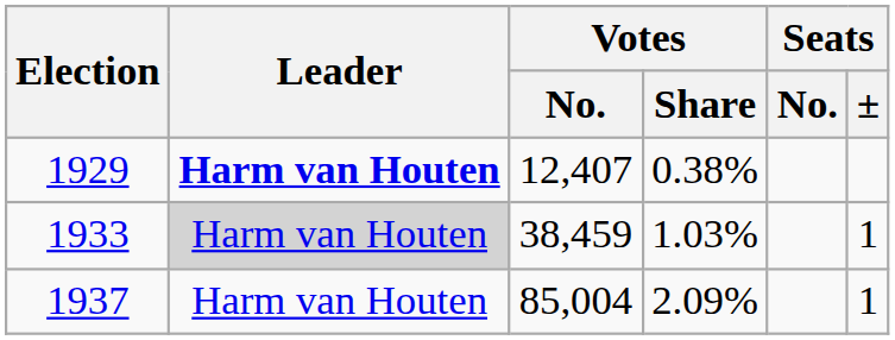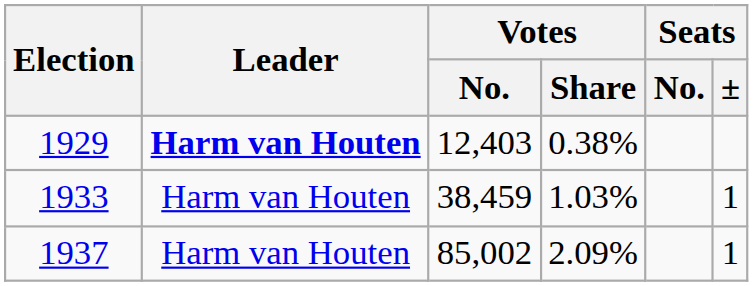1929 | Votes / No.: 12,407 -> 12,403
1933 | Leader: lightgrey background -> no background
1937 | Votes / No.: 85,004 -> 85,002
